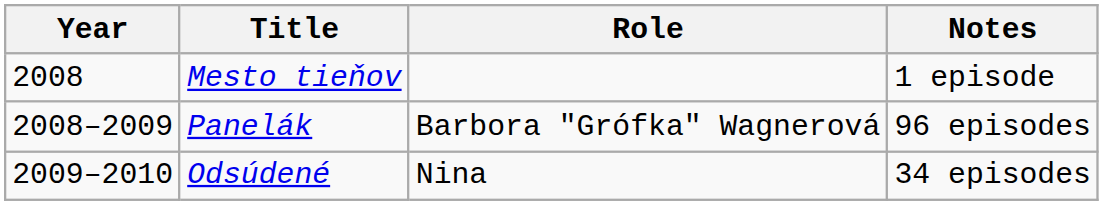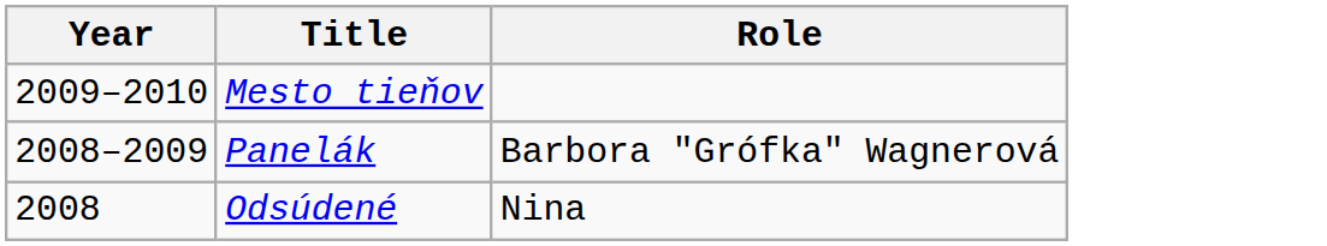- column: Notes | 1 episode | 96 episodes | 34 episodes
Mesto tieňov | Year: 2008 -> 2009–2010
Odsúdené | Year: 2009–2010 -> 2008
